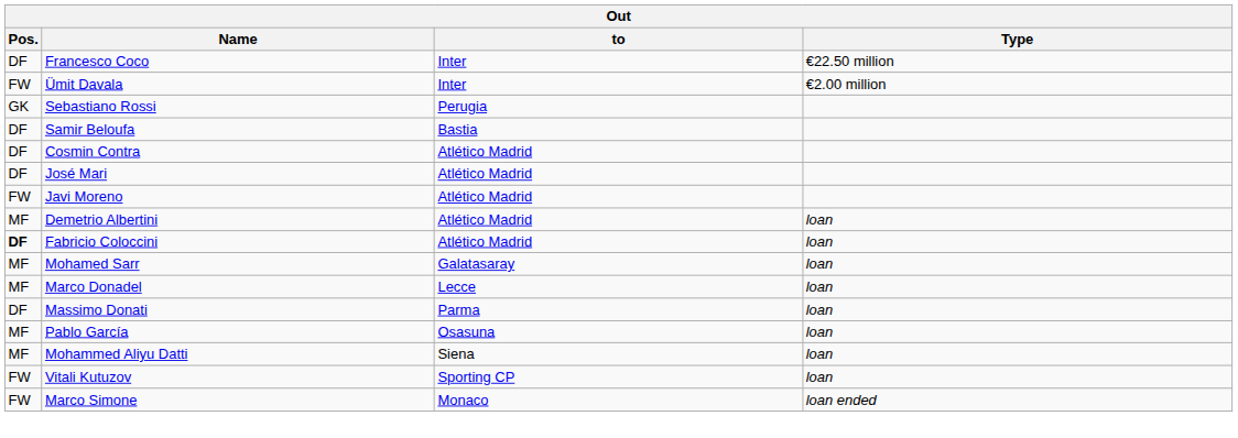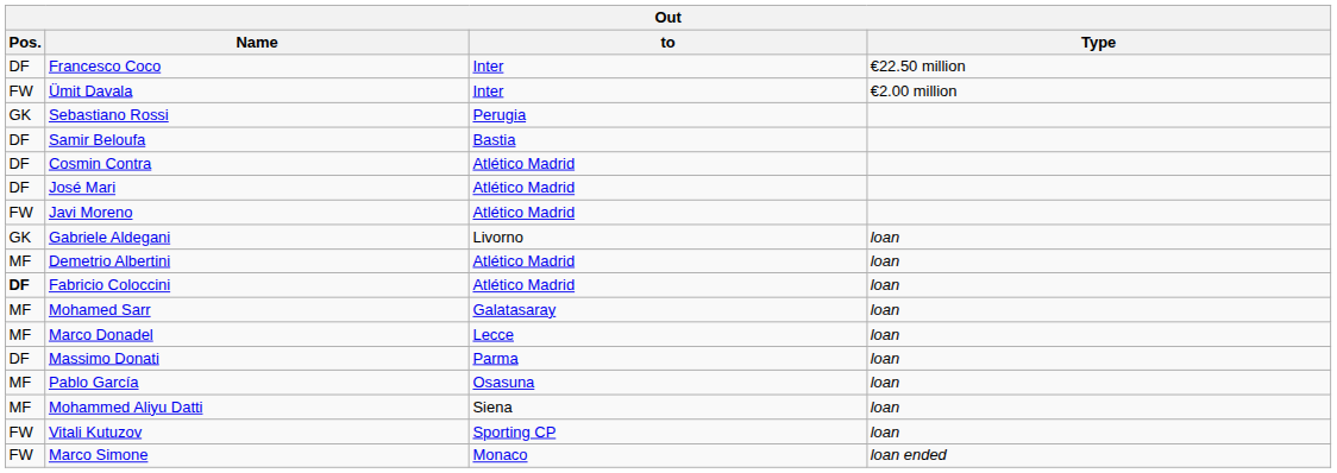+ row: GK | Gabriele Aldegani | Livorno | loan
